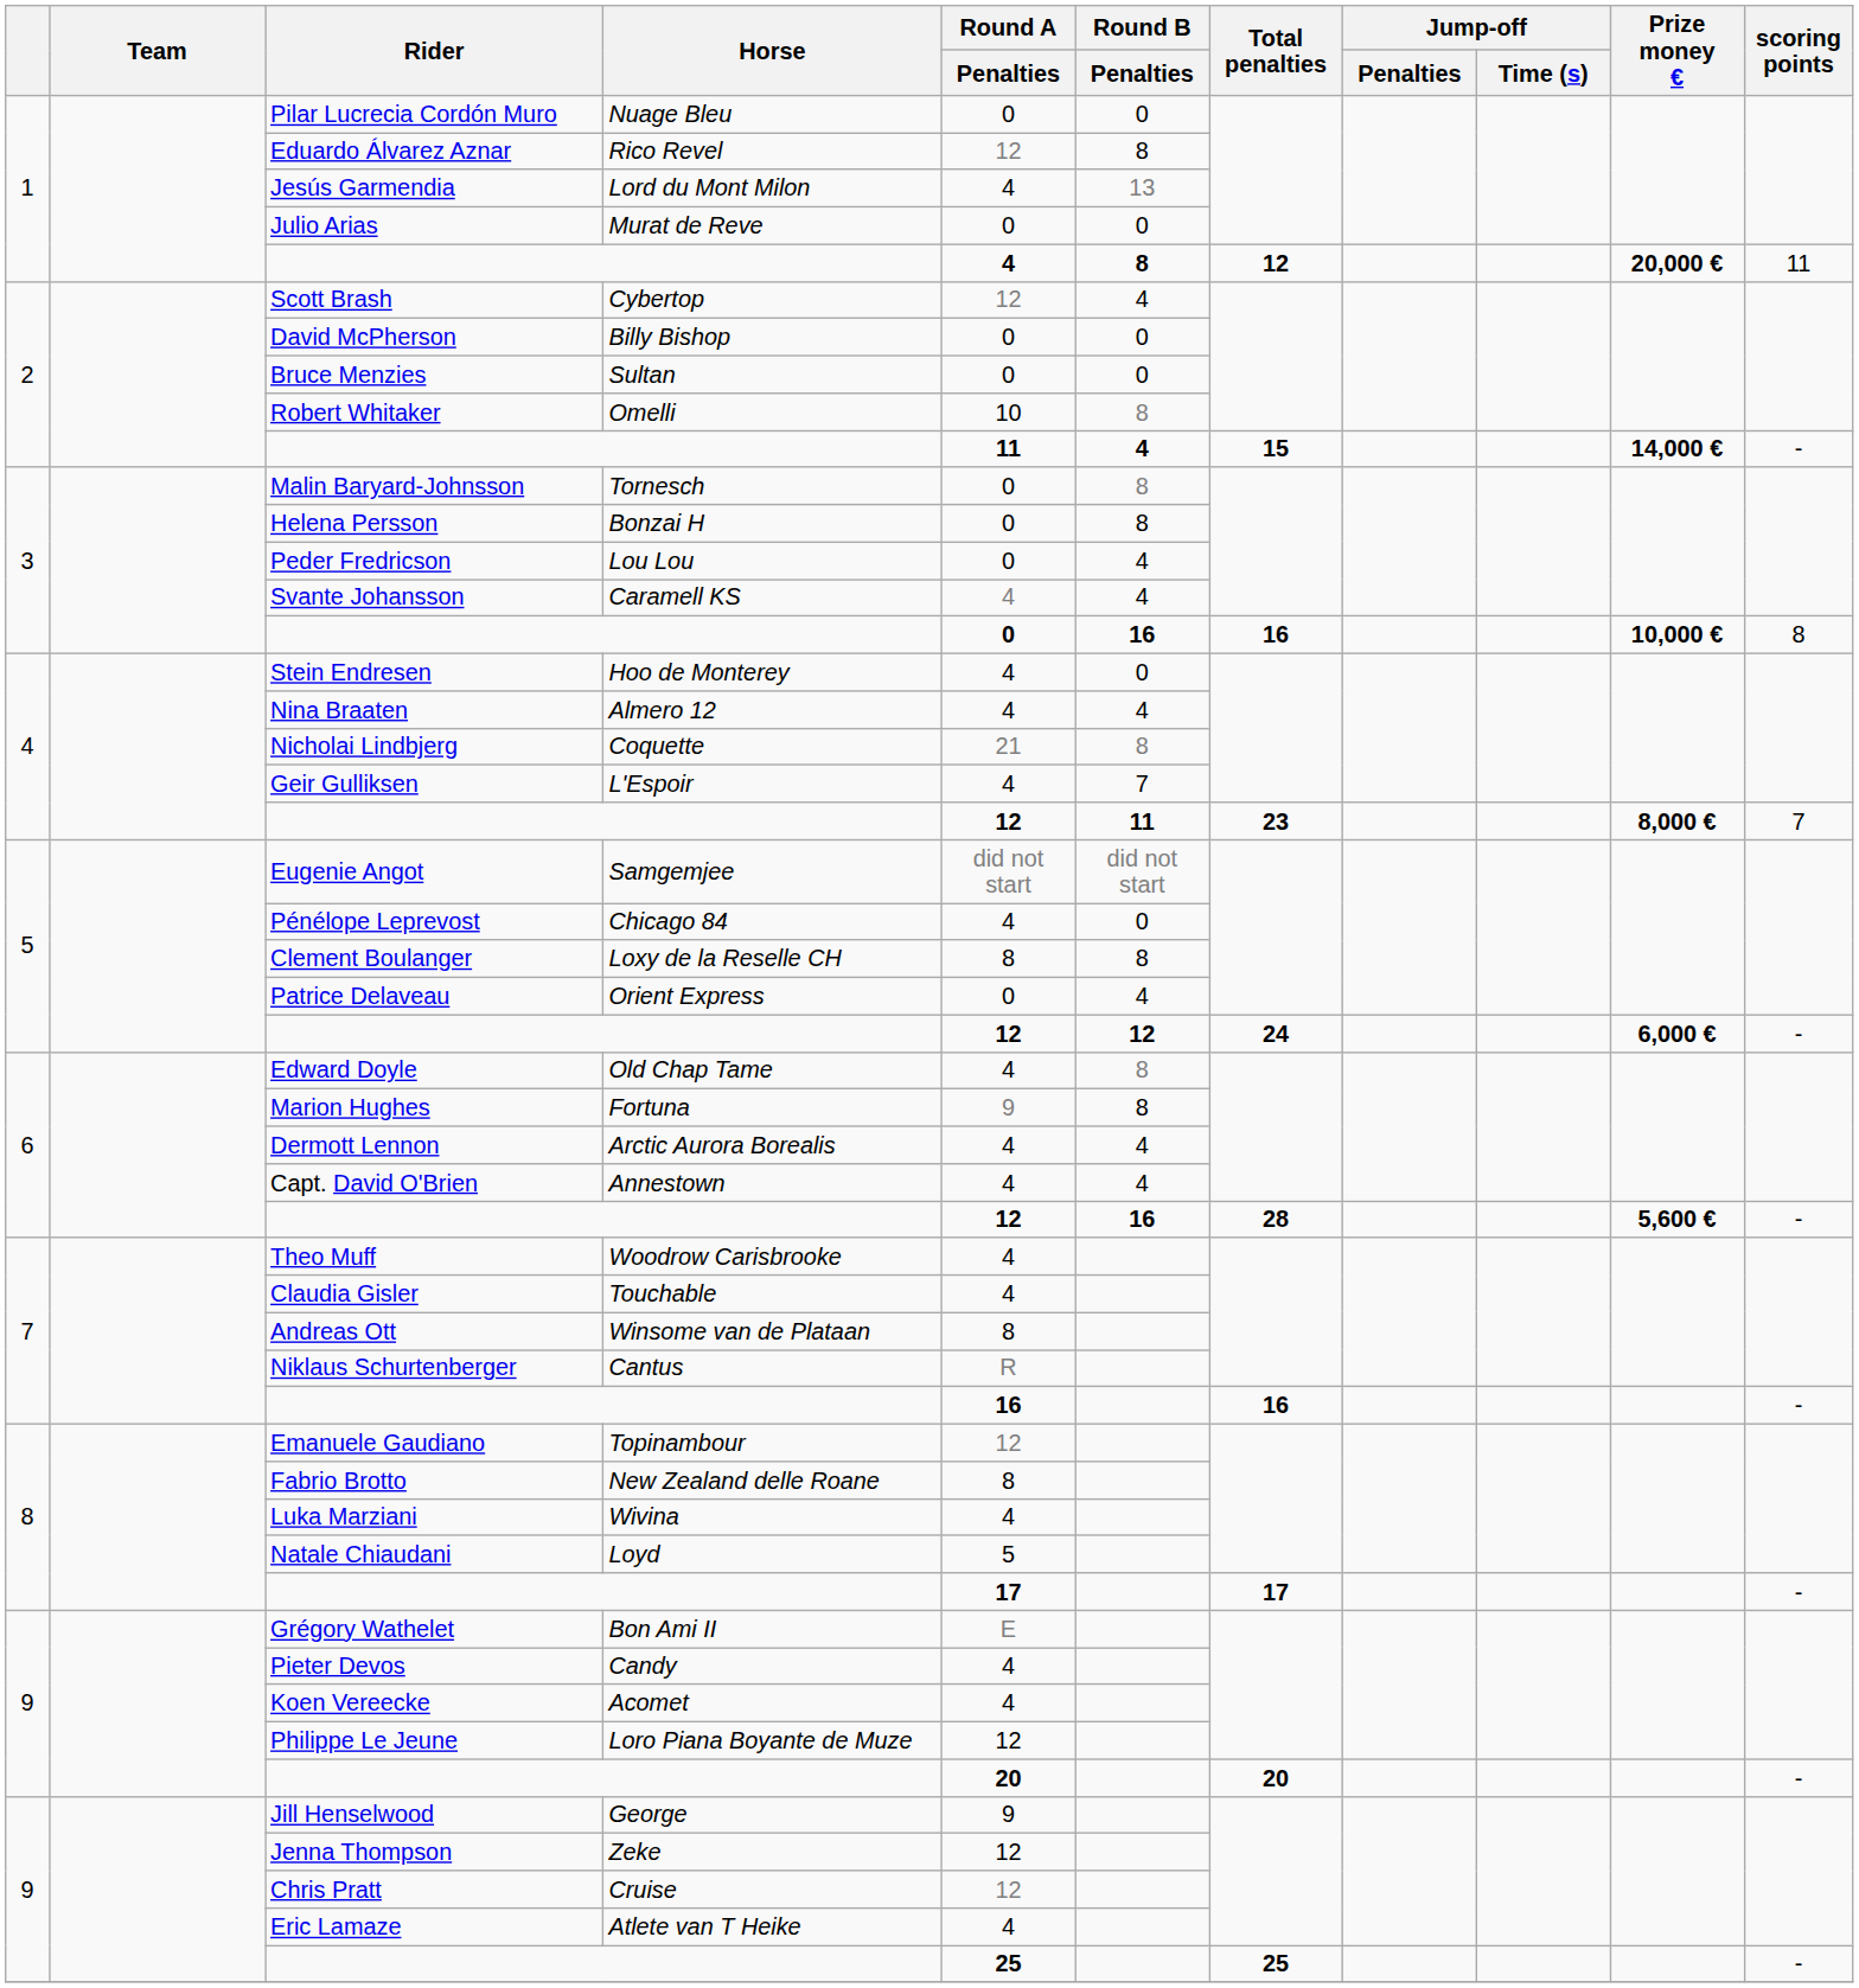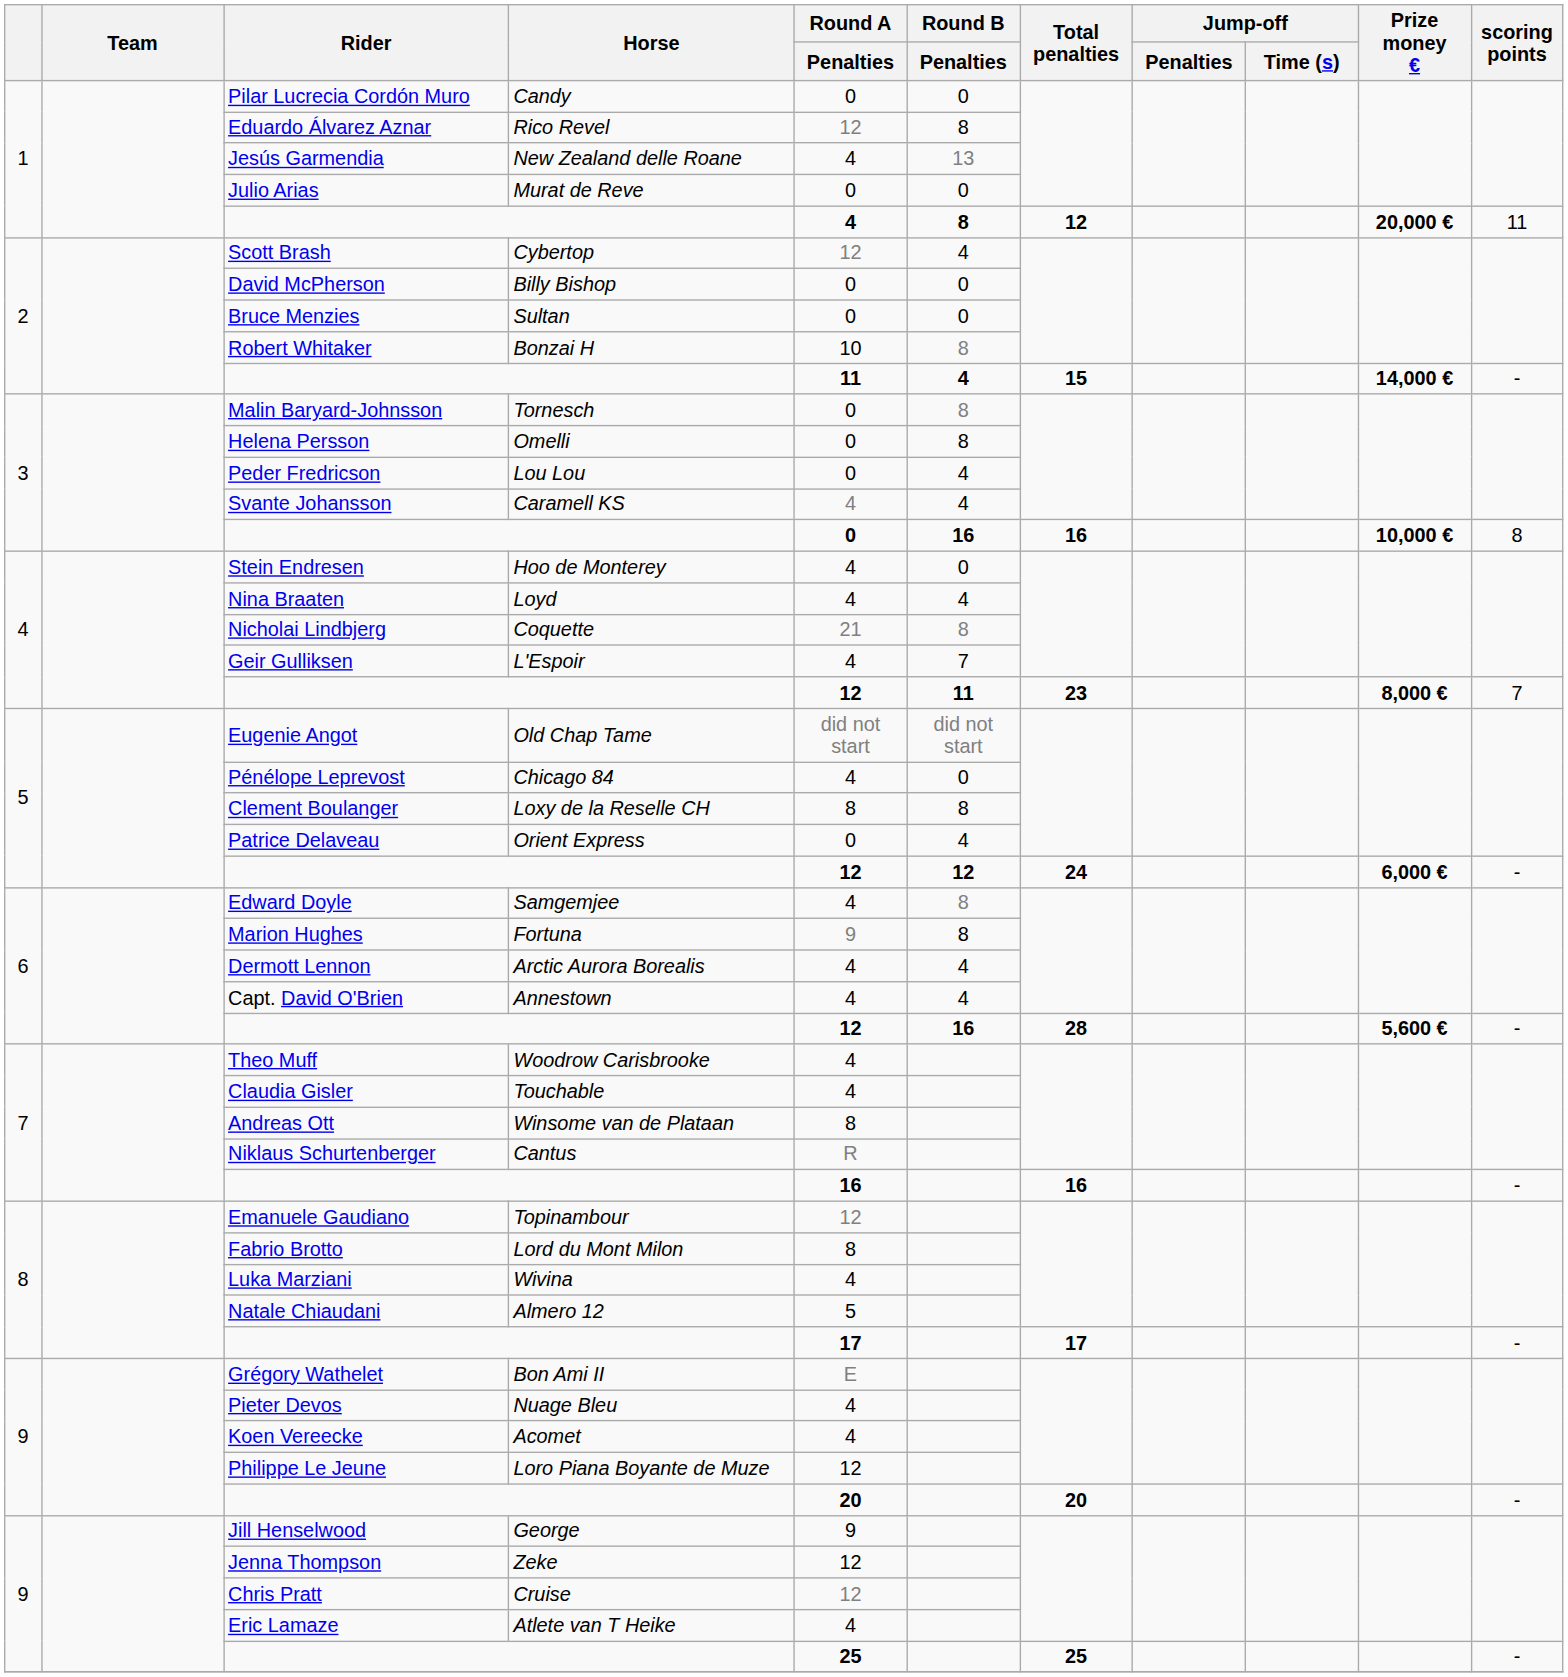Pilar Lucrecia Cordón Muro | Horse: Nuage Bleu -> Candy
Jesús Garmendia | Horse: Lord du Mont Milon -> New Zealand delle Roane
Robert Whitaker | Horse: Omelli -> Bonzai H
Helena Persson | Horse: Bonzai H -> Omelli
Nina Braaten | Horse: Almero 12 -> Loyd
Eugenie Angot | Horse: Samgemjee -> Old Chap Tame
Edward Doyle | Horse: Old Chap Tame -> Samgemjee
Fabrio Brotto | Horse: New Zealand delle Roane -> Lord du Mont Milon
Natale Chiaudani | Horse: Loyd -> Almero 12
Pieter Devos | Horse: Candy -> Nuage Bleu
